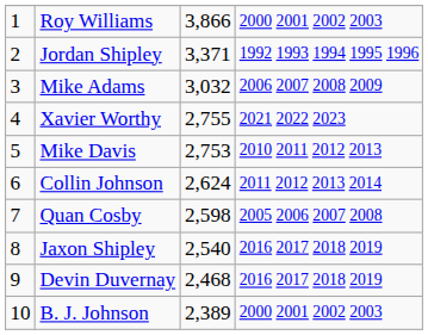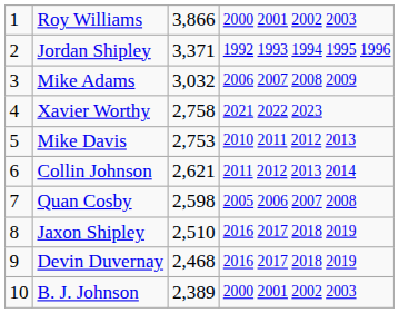Xavier Worthy | column 3: 2,755 -> 2,758
Collin Johnson | column 3: 2,624 -> 2,621
Jaxon Shipley | column 3: 2,540 -> 2,510
